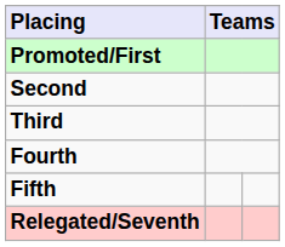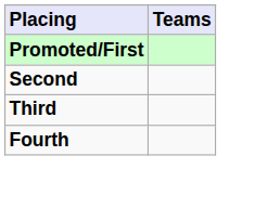- row: Fifth
- row: Relegated/Seventh
